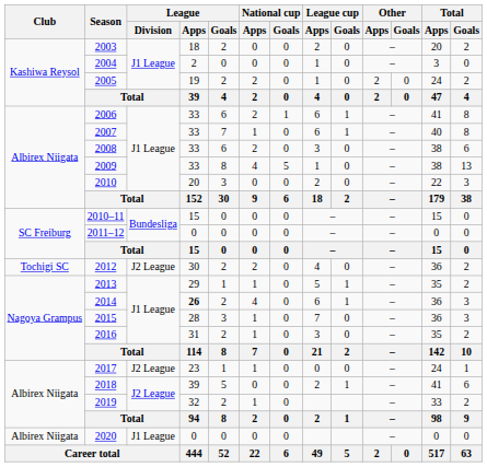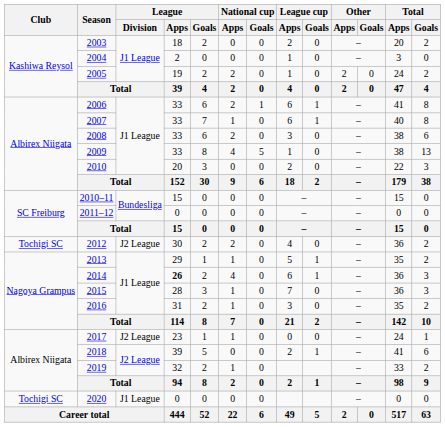2020 | Club: Albirex Niigata -> Tochigi SC
